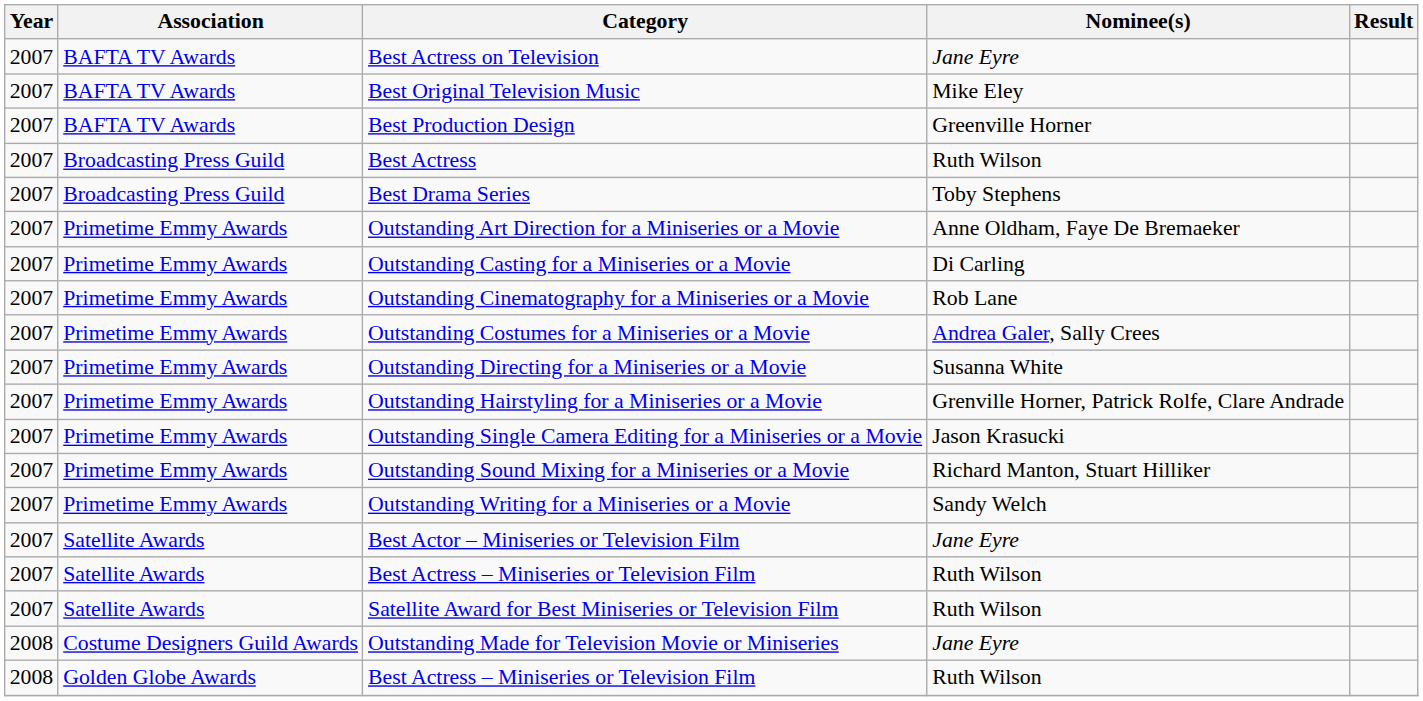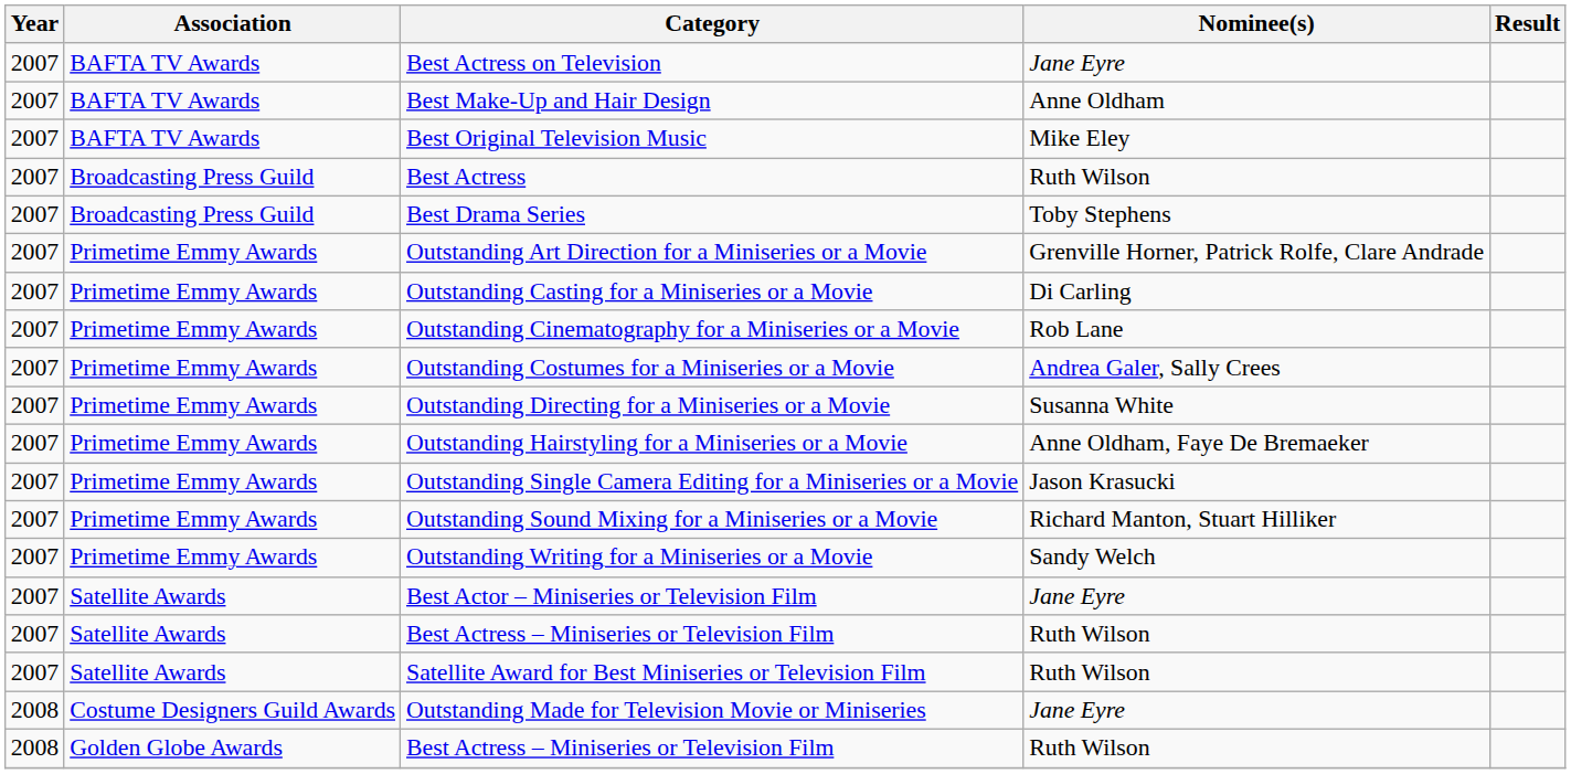+ row: 2007 | BAFTA TV Awards | Best Make-Up and Hair Design | Anne Oldham
- row: 2007 | BAFTA TV Awards | Best Production Design | Greenville Horner
Outstanding Art Direction for a Miniseries or a Movie | Nominee(s): Anne Oldham, Faye De Bremaeker -> Grenville Horner, Patrick Rolfe, Clare Andrade
Outstanding Hairstyling for a Miniseries or a Movie | Nominee(s): Grenville Horner, Patrick Rolfe, Clare Andrade -> Anne Oldham, Faye De Bremaeker
